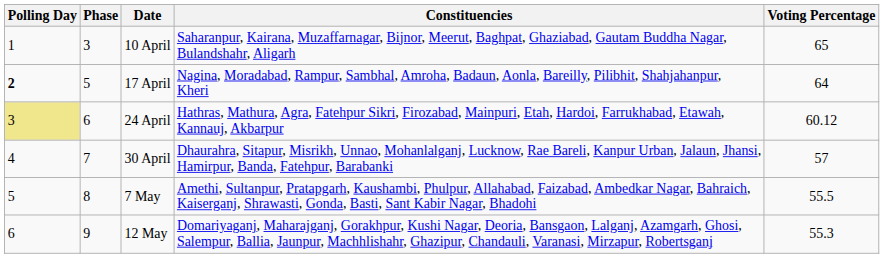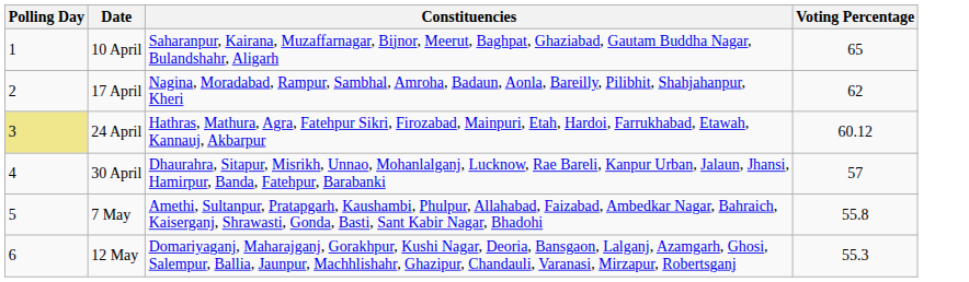- column: Phase | 3 | 5 | 6 | 7 | 8 | 9
17 April | Polling Day: bold -> normal
17 April | Voting Percentage: 64 -> 62
7 May | Voting Percentage: 55.5 -> 55.8
